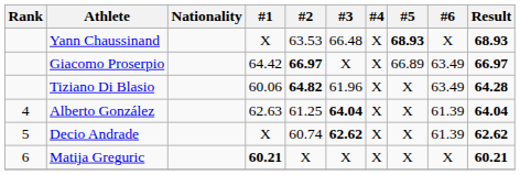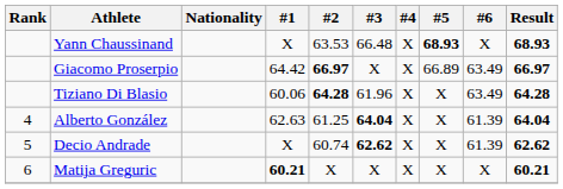Tiziano Di Blasio | #2: 64.82 -> 64.28
